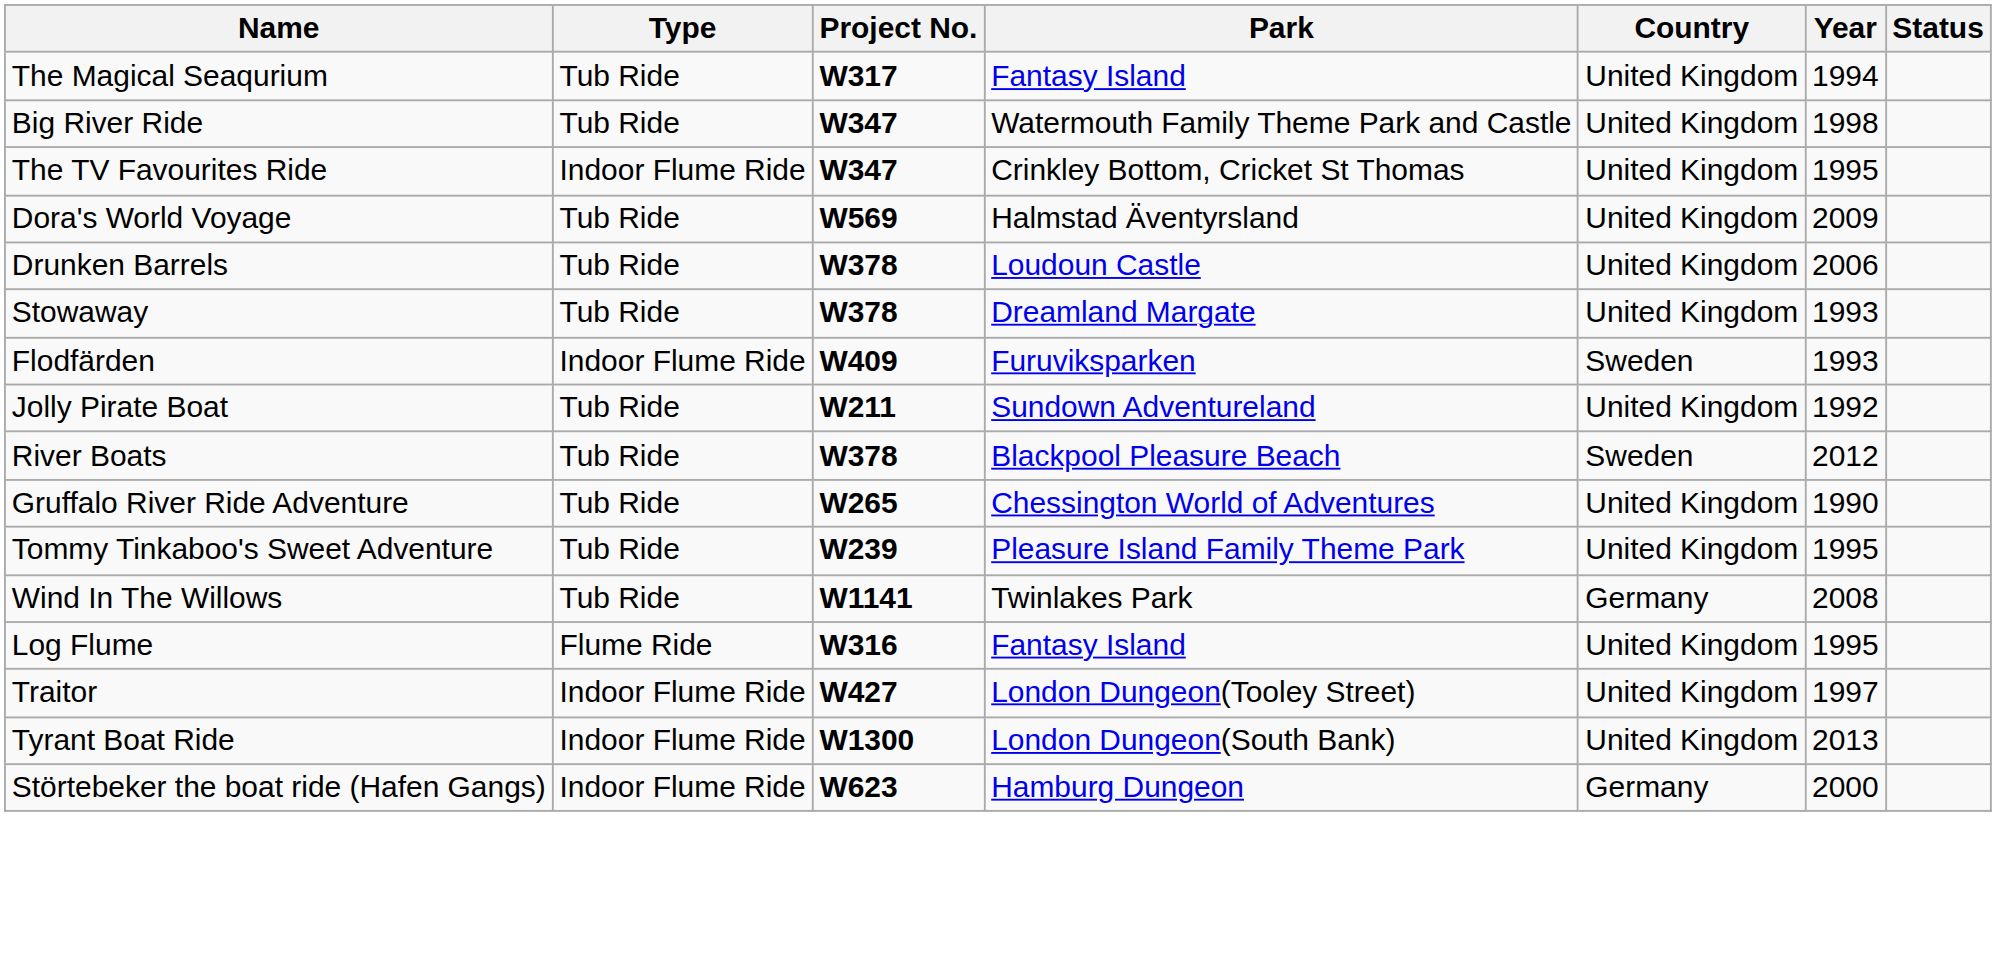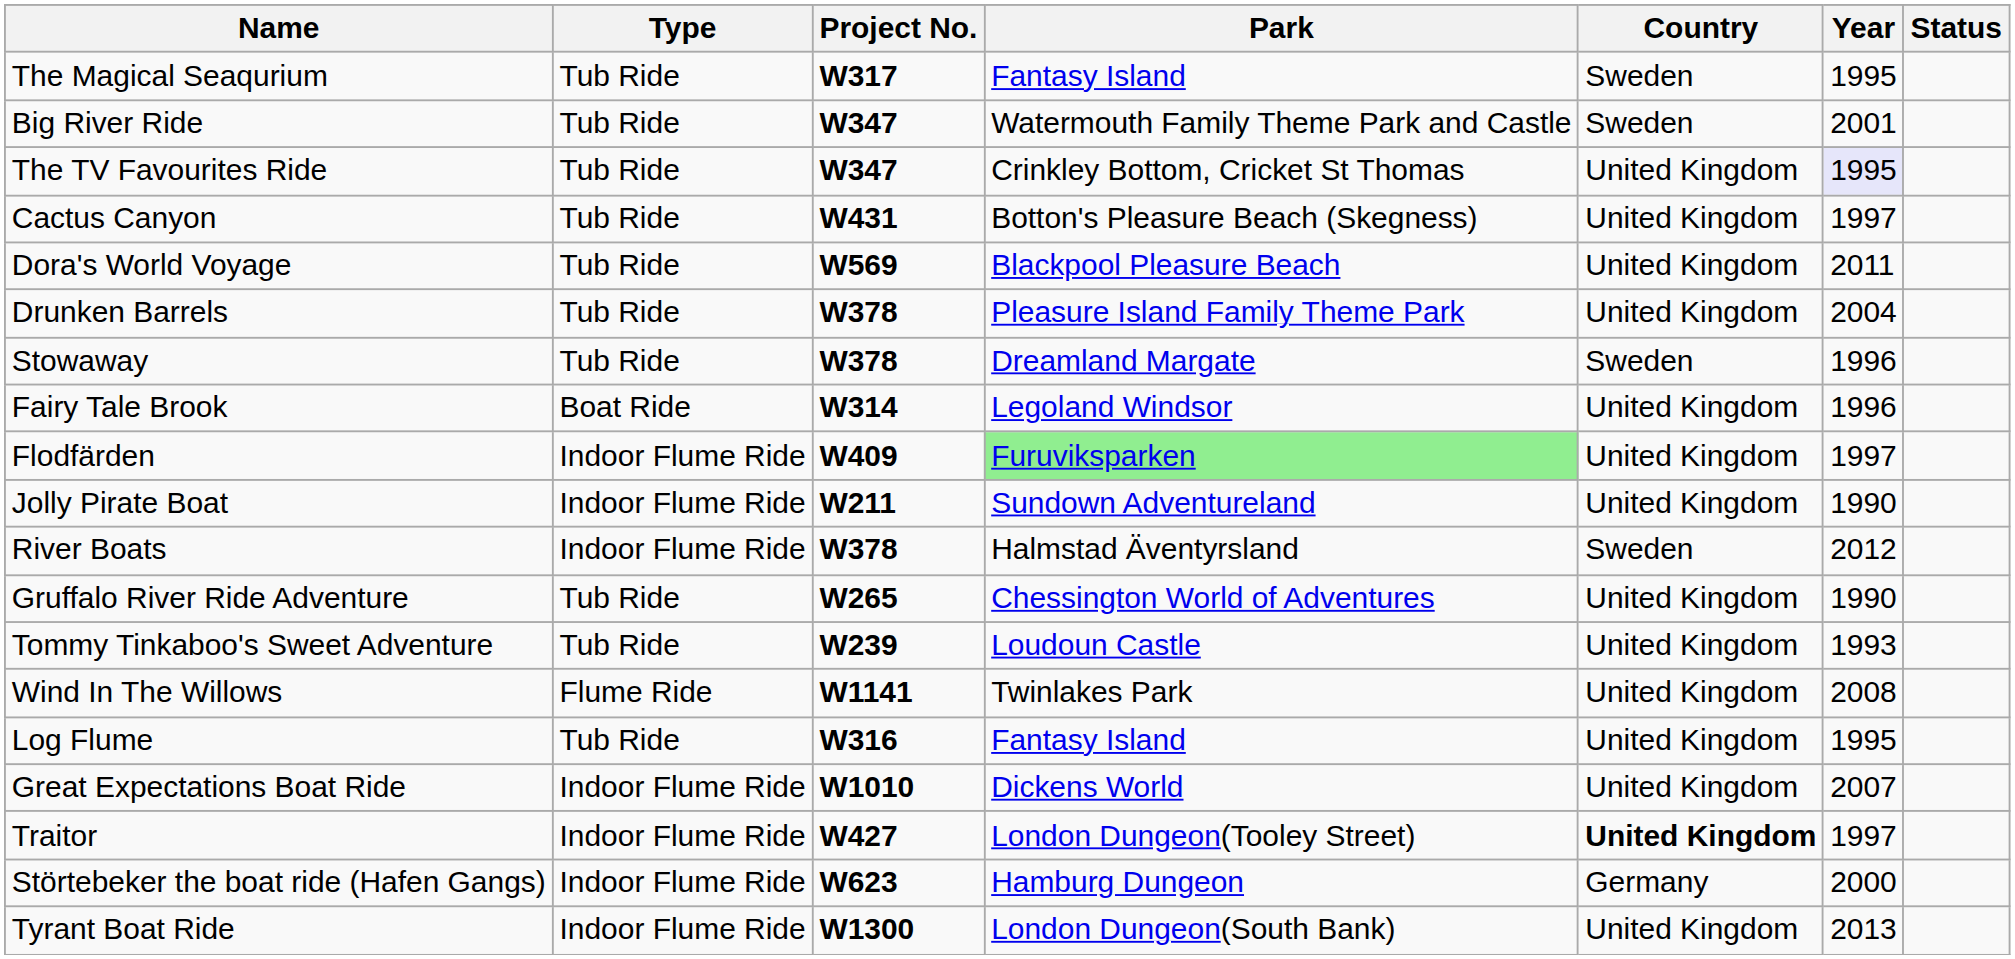The Magical Seaqurium | Country: United Kingdom -> Sweden
The Magical Seaqurium | Year: 1994 -> 1995
Big River Ride | Country: United Kingdom -> Sweden
Big River Ride | Year: 1998 -> 2001
The TV Favourites Ride | Type: Indoor Flume Ride -> Tub Ride
The TV Favourites Ride | Year: no background -> lavender background
+ row: Cactus Canyon | Tub Ride | W431 | Botton's Pleasure Beach (Skegness) | United Kingdom | 1997
Dora's World Voyage | Park: Halmstad Äventyrsland -> Blackpool Pleasure Beach
Dora's World Voyage | Year: 2009 -> 2011
Drunken Barrels | Park: Loudoun Castle -> Pleasure Island Family Theme Park
Drunken Barrels | Year: 2006 -> 2004
Stowaway | Country: United Kingdom -> Sweden
Stowaway | Year: 1993 -> 1996
+ row: Fairy Tale Brook | Boat Ride | W314 | Legoland Windsor | United Kingdom | 1996
Flodfärden | Park: no background -> lightgreen background
Flodfärden | Country: Sweden -> United Kingdom
Flodfärden | Year: 1993 -> 1997
Jolly Pirate Boat | Type: Tub Ride -> Indoor Flume Ride
Jolly Pirate Boat | Year: 1992 -> 1990
River Boats | Type: Tub Ride -> Indoor Flume Ride
River Boats | Park: Blackpool Pleasure Beach -> Halmstad Äventyrsland
Tommy Tinkaboo's Sweet Adventure | Park: Pleasure Island Family Theme Park -> Loudoun Castle
Tommy Tinkaboo's Sweet Adventure | Year: 1995 -> 1993
Wind In The Willows | Type: Tub Ride -> Flume Ride
Wind In The Willows | Country: Germany -> United Kingdom
Log Flume | Type: Flume Ride -> Tub Ride
+ row: Great Expectations Boat Ride | Indoor Flume Ride | W1010 | Dickens World | United Kingdom | 2007
Traitor | Country: normal -> bold
rows swapped: Störtebeker the boat ride (Hafen Gangs) <-> Tyrant Boat Ride
